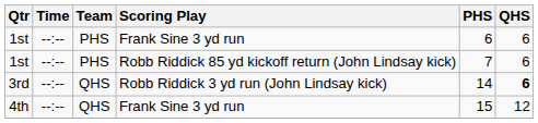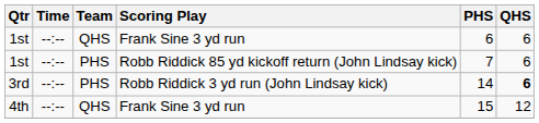1st / Frank Sine 3 yd run | Team: PHS -> QHS
3rd | Team: QHS -> PHS
